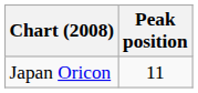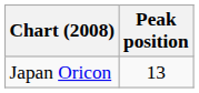Japan Oricon | Peak position: 11 -> 13
